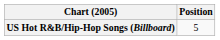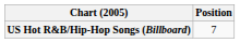US Hot R&B/Hip-Hop Songs (Billboard) | Position: 5 -> 7
